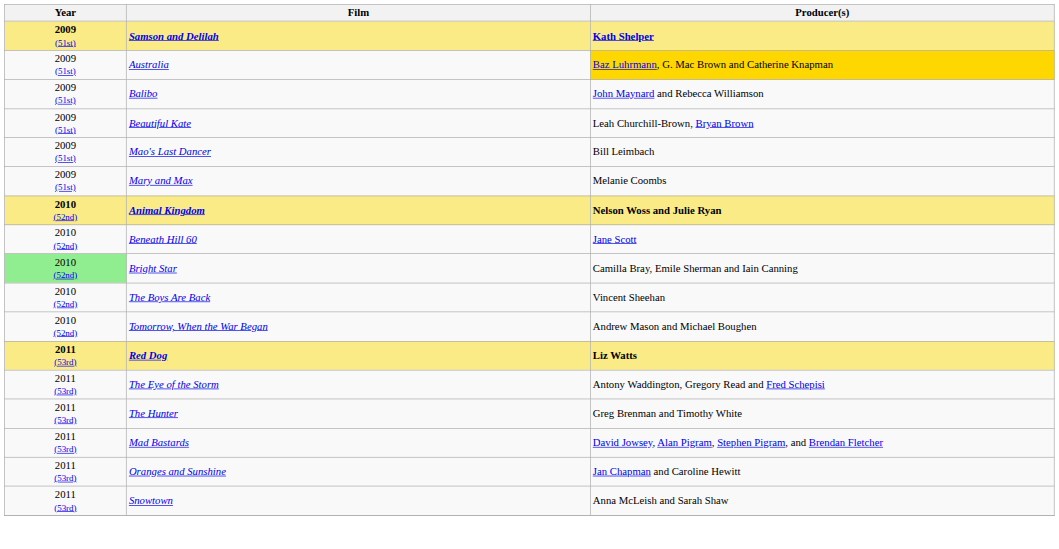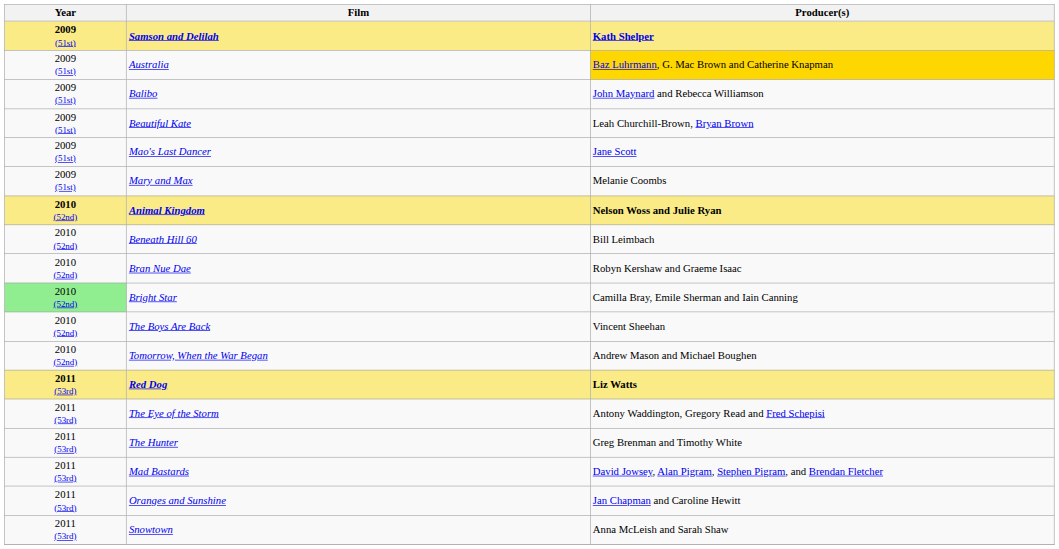Mao's Last Dancer | Producer(s): Bill Leimbach -> Jane Scott
Beneath Hill 60 | Producer(s): Jane Scott -> Bill Leimbach
+ row: 2010 (52nd) | Bran Nue Dae | Robyn Kershaw and Graeme Isaac
